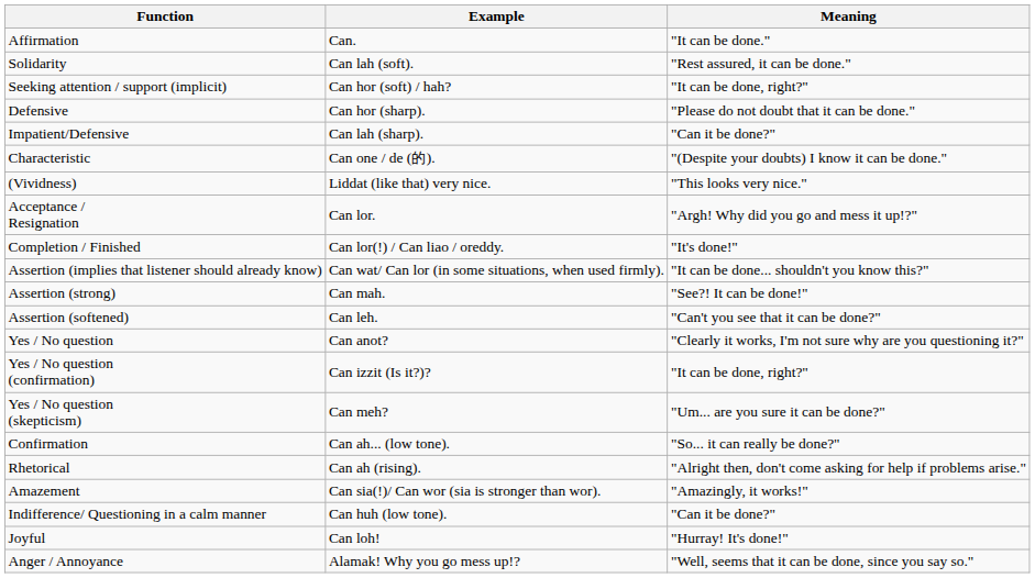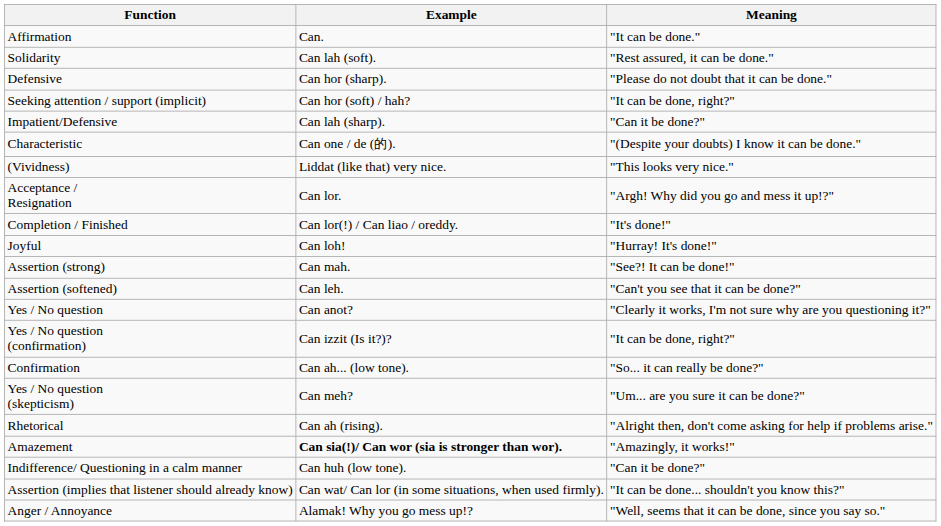rows swapped: Seeking attention / support (implicit) <-> Defensive
rows swapped: Assertion (implies that listener should already know) <-> Joyful
rows swapped: Yes / No question (skepticism) <-> Confirmation
Amazement | Example: normal -> bold
